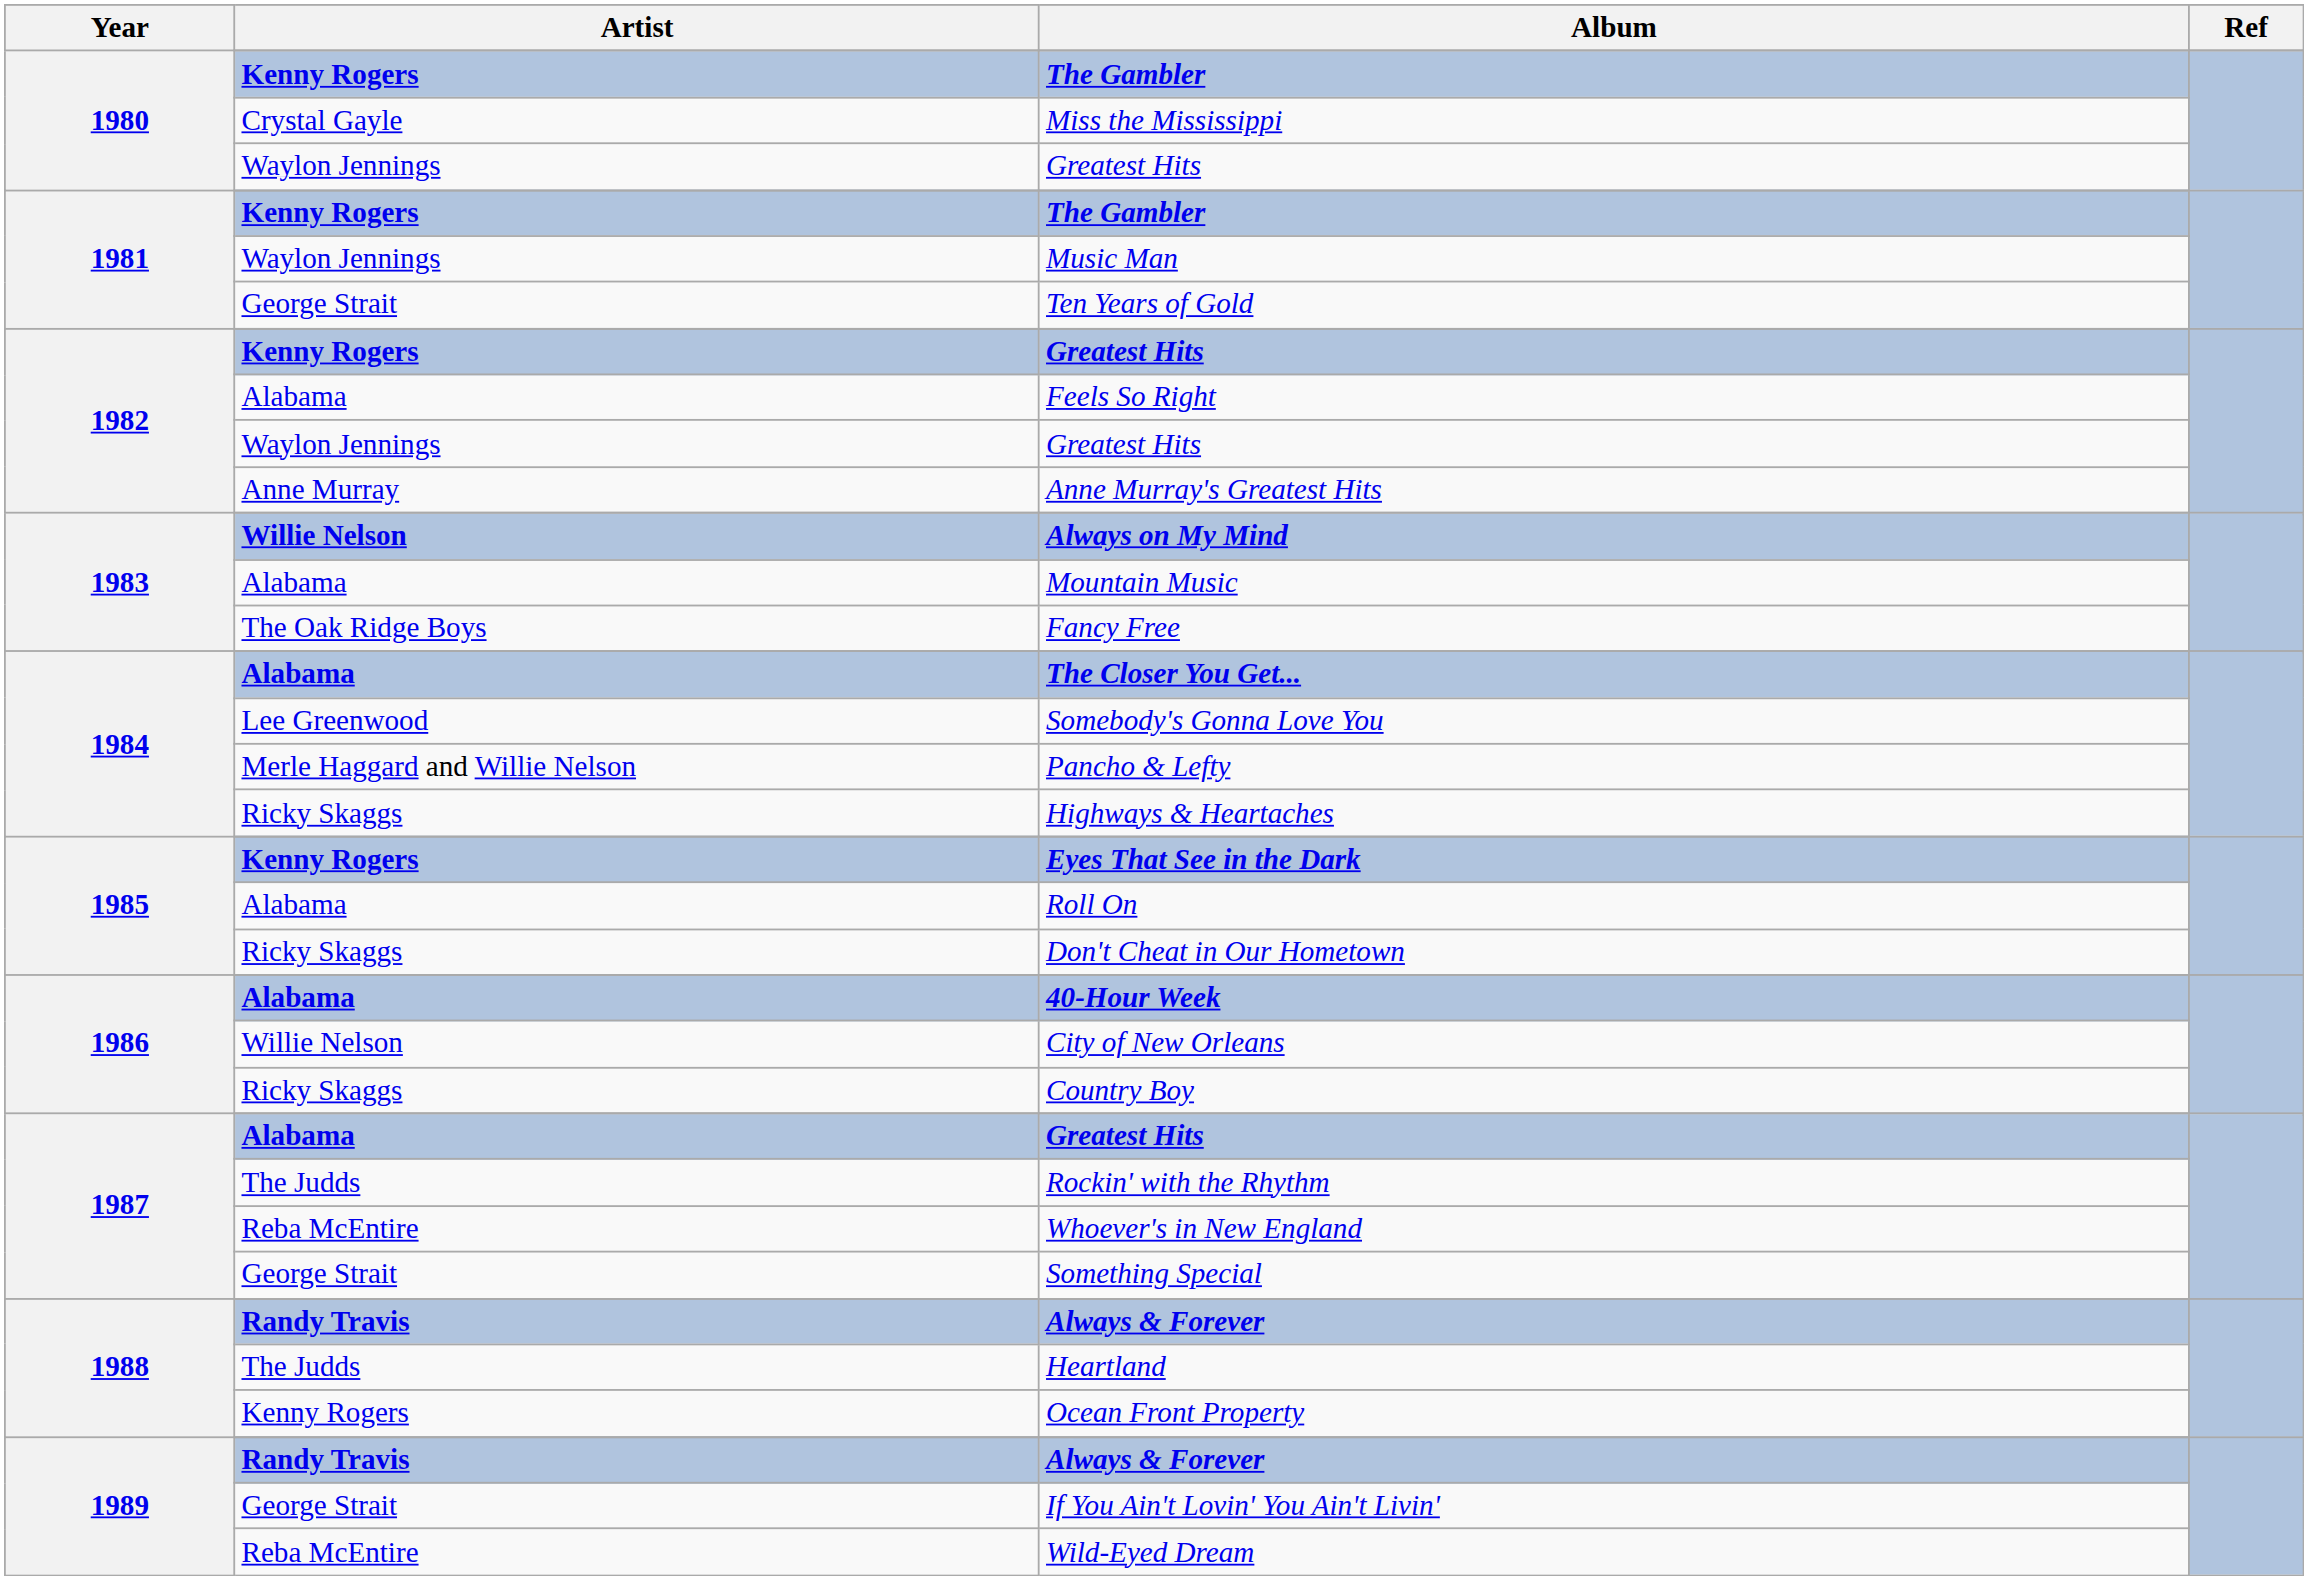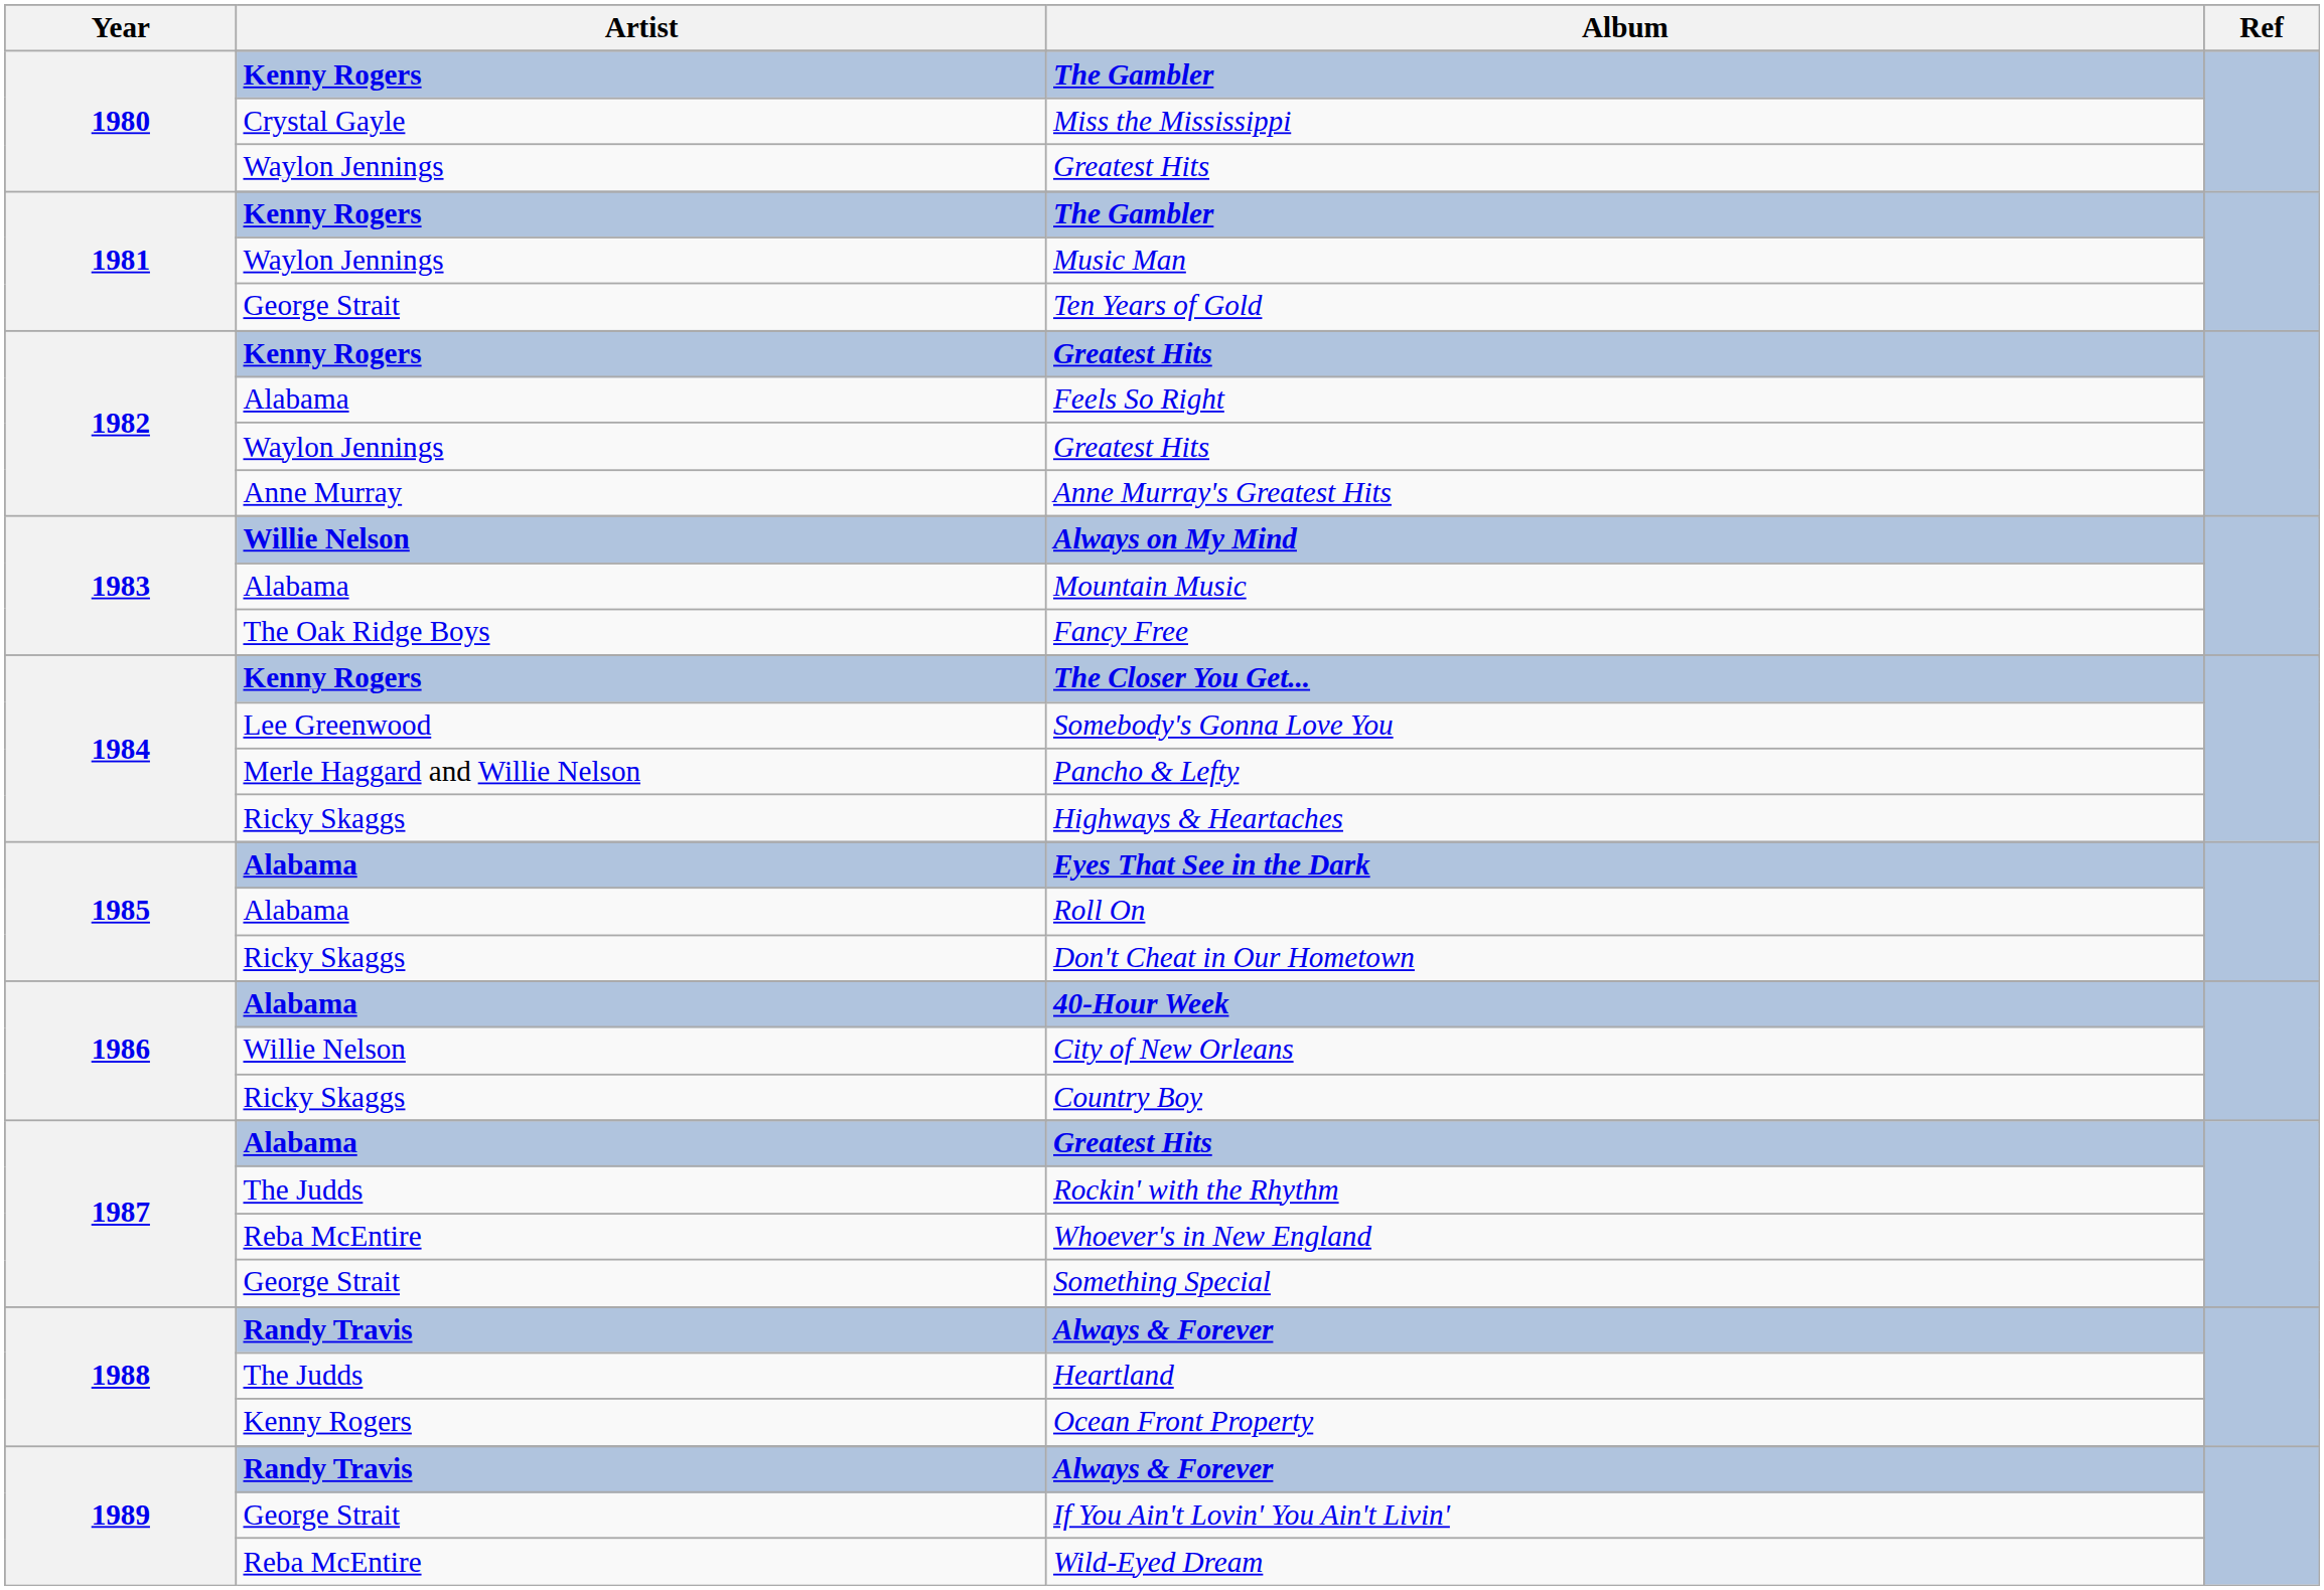The Closer You Get... | Artist: Alabama -> Kenny Rogers
Eyes That See in the Dark | Artist: Kenny Rogers -> Alabama
